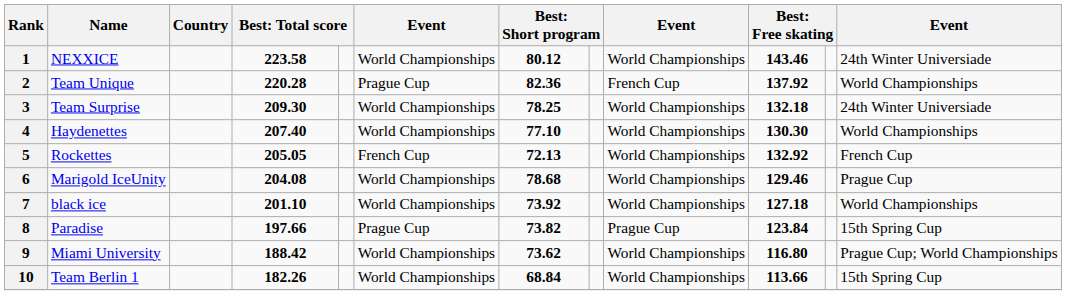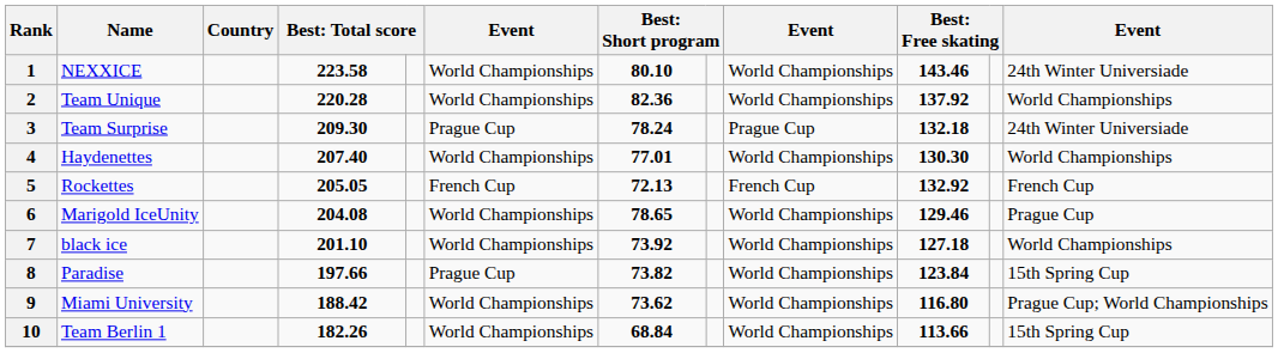1 | column 7: 80.12 -> 80.10
2 | column 6: Prague Cup -> World Championships
2 | column 9: French Cup -> World Championships
3 | column 6: World Championships -> Prague Cup
3 | column 7: 78.25 -> 78.24
3 | column 9: World Championships -> Prague Cup
4 | column 7: 77.10 -> 77.01
5 | column 9: World Championships -> French Cup
6 | column 7: 78.68 -> 78.65
8 | column 9: Prague Cup -> World Championships
